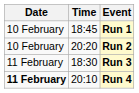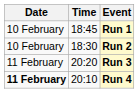Run 2 | Time: 20:20 -> 18:30
Run 3 | Time: 18:30 -> 20:20
